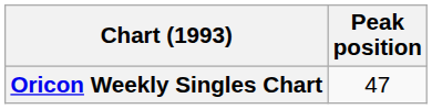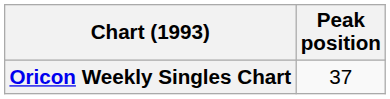Oricon Weekly Singles Chart | Peak position: 47 -> 37
